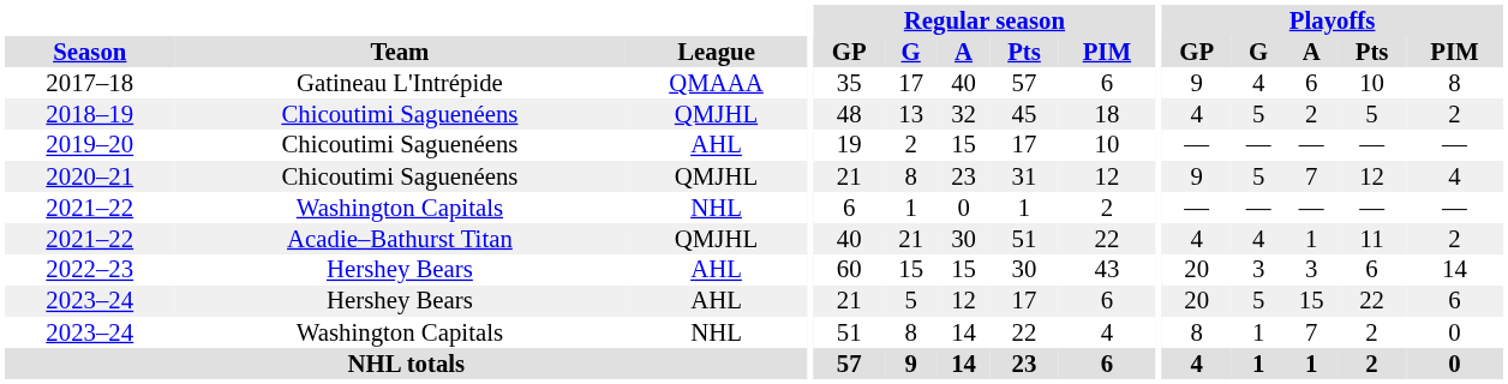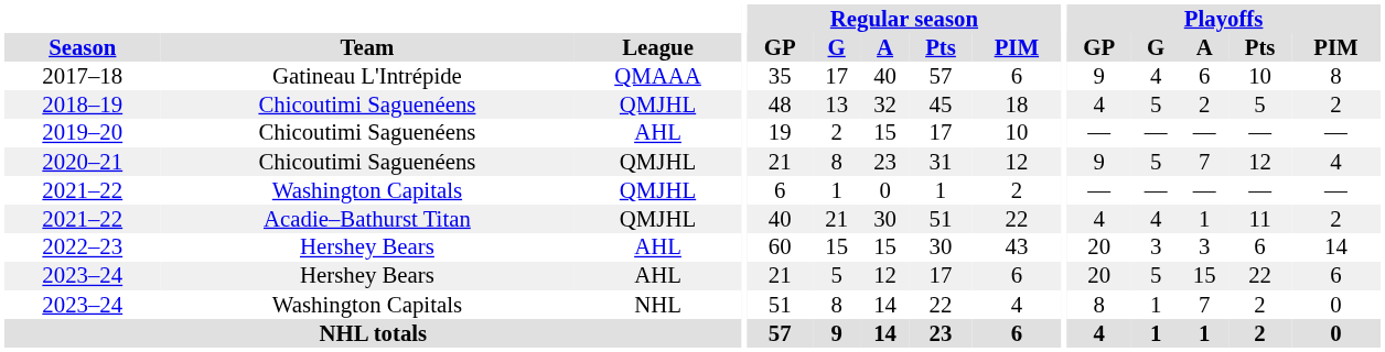2021–22 / Washington Capitals | League: NHL -> QMJHL
